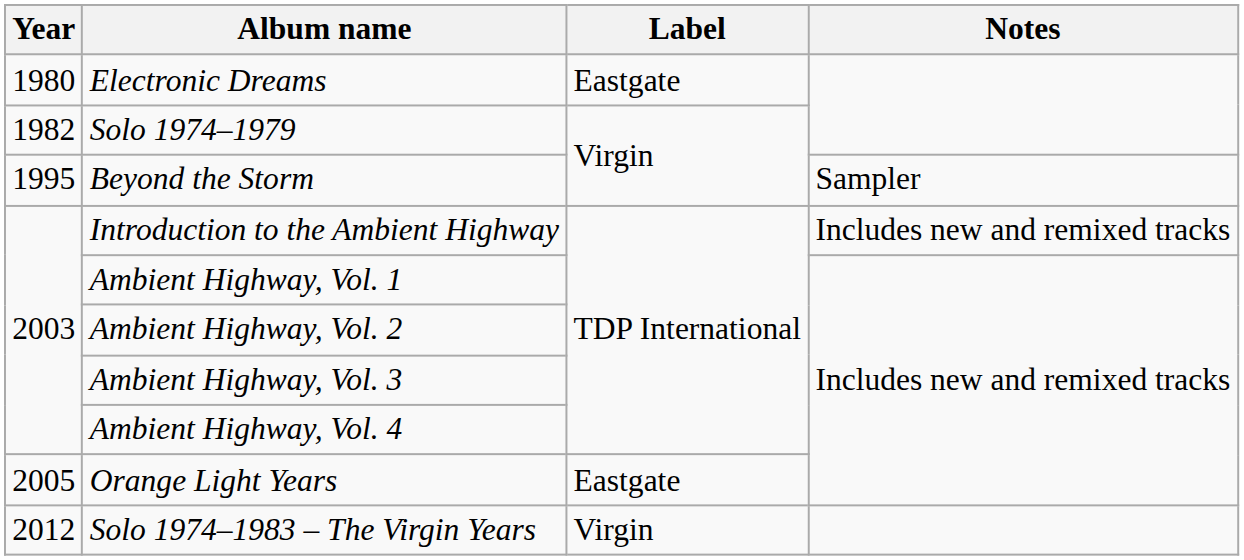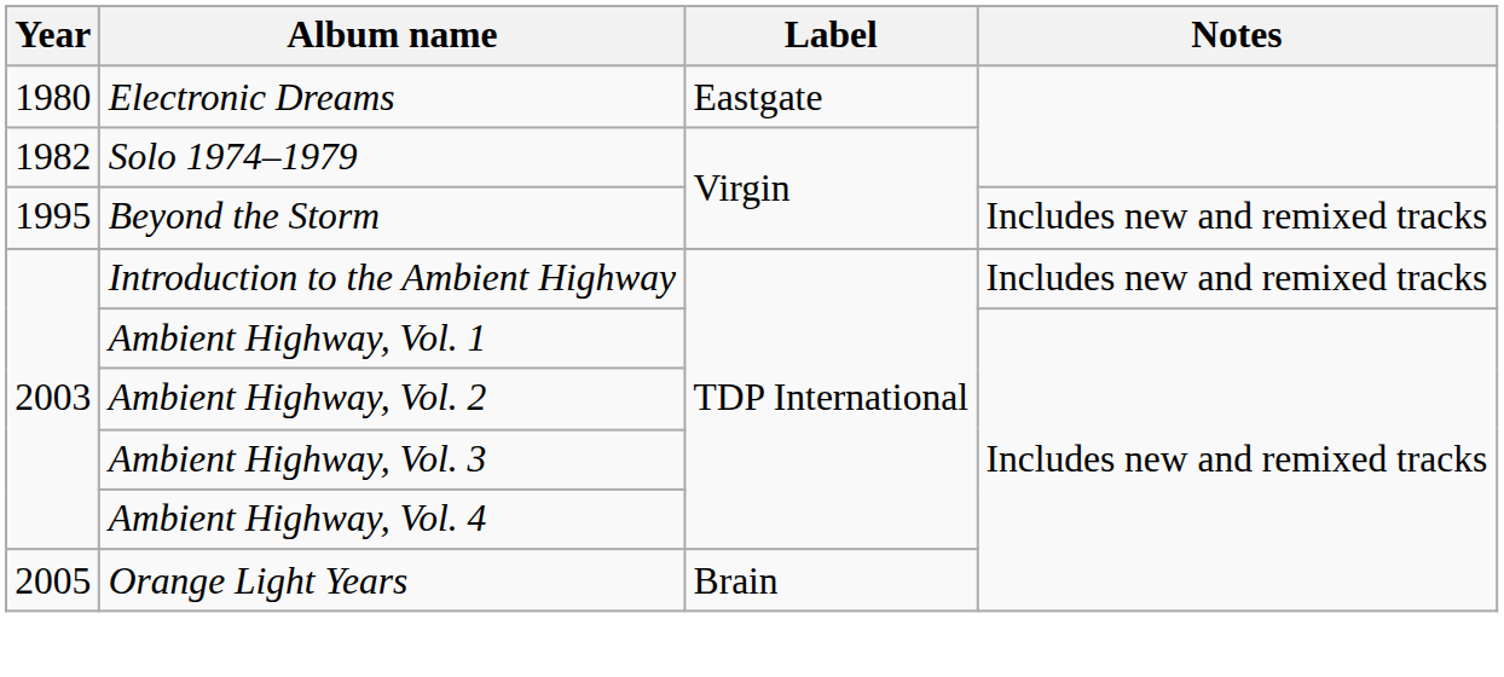Beyond the Storm | Notes: Sampler -> Includes new and remixed tracks
Orange Light Years | Label: Eastgate -> Brain
- row: 2012 | Solo 1974–1983 – The Virgin Years | Virgin
